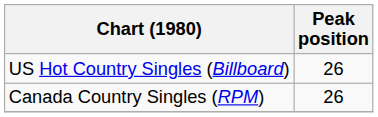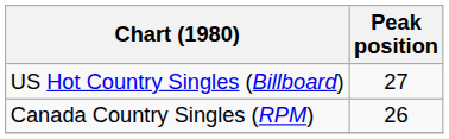US Hot Country Singles (Billboard) | Peak position: 26 -> 27
